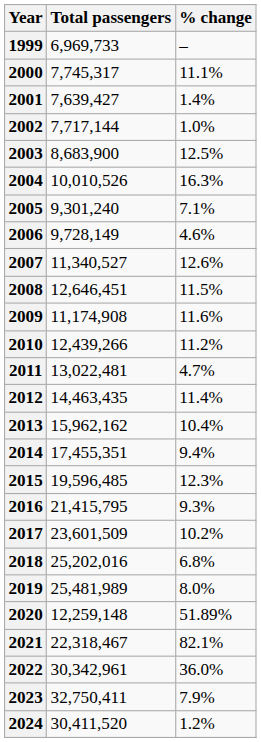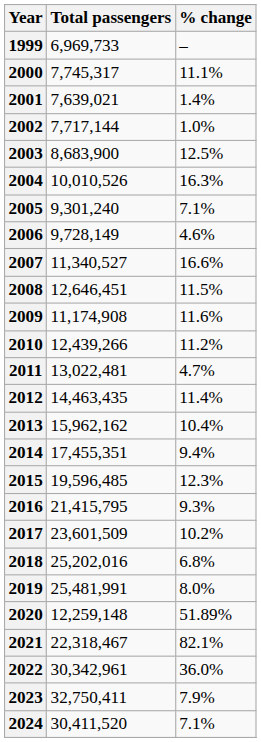2001 | Total passengers: 7,639,427 -> 7,639,021
2007 | % change: 12.6% -> 16.6%
2019 | Total passengers: 25,481,989 -> 25,481,991
2024 | % change: 1.2% -> 7.1%
